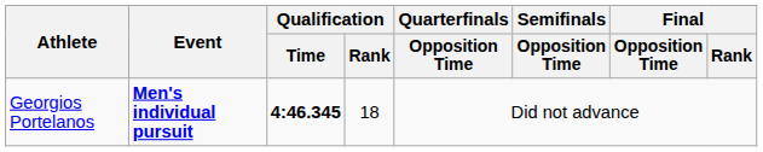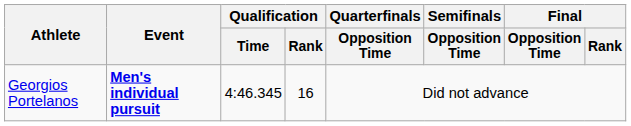Georgios Portelanos | Qualification / Time: bold -> normal
Georgios Portelanos | Qualification / Rank: 18 -> 16
